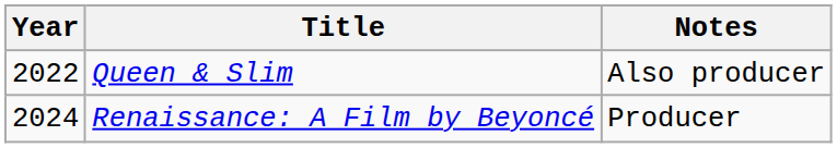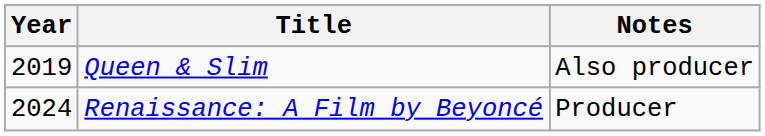Queen & Slim | Year: 2022 -> 2019
